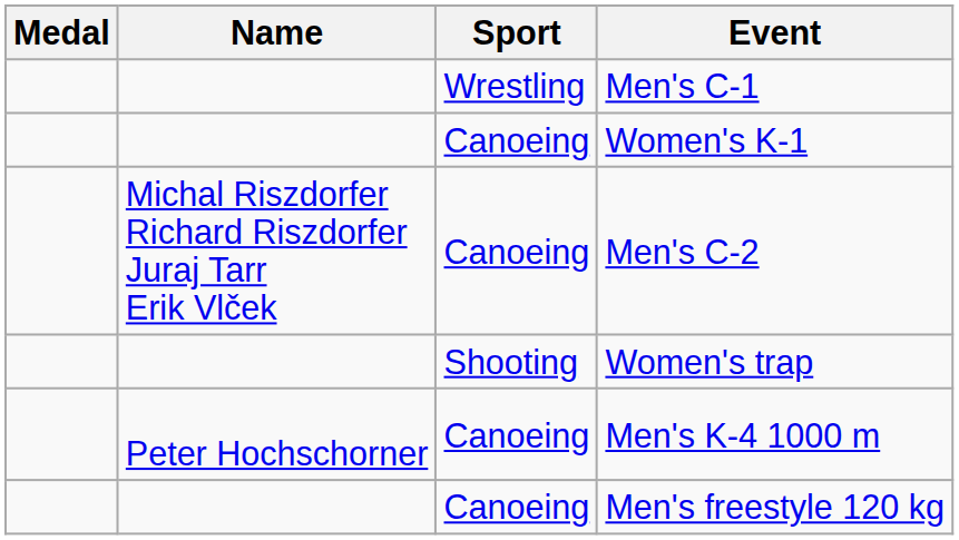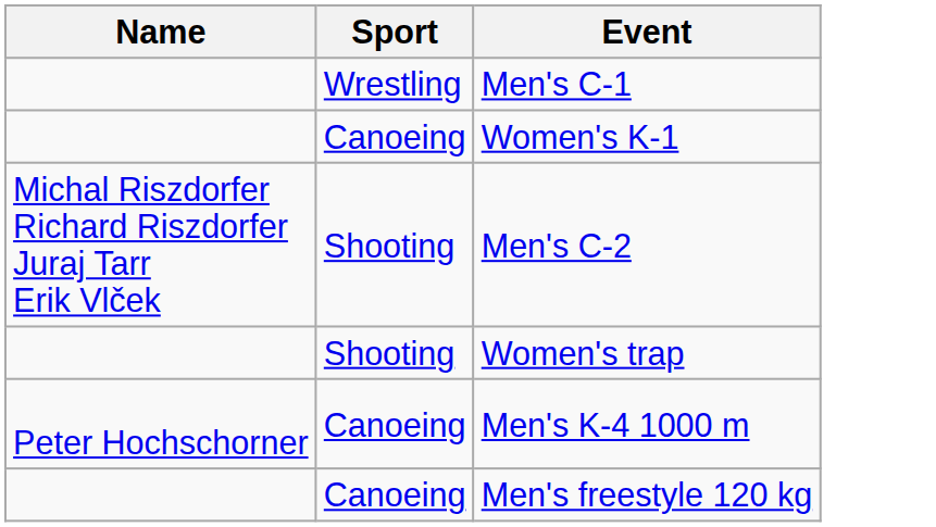- column: Medal
Men's C-2 | Sport: Canoeing -> Shooting
